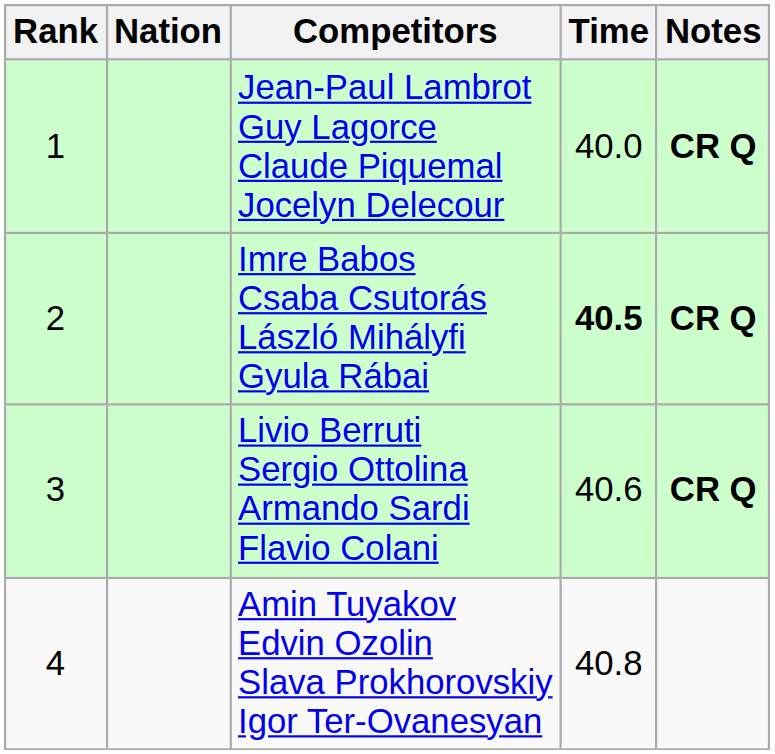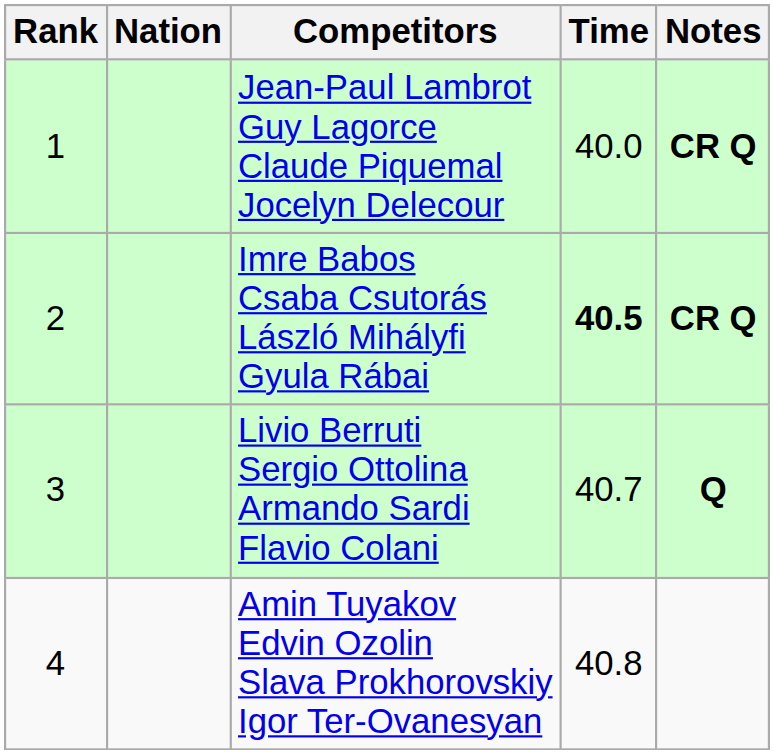Livio Berruti Sergio Ottolina Armando Sardi Flavio Colani | Time: 40.6 -> 40.7
Livio Berruti Sergio Ottolina Armando Sardi Flavio Colani | Notes: CR Q -> Q
